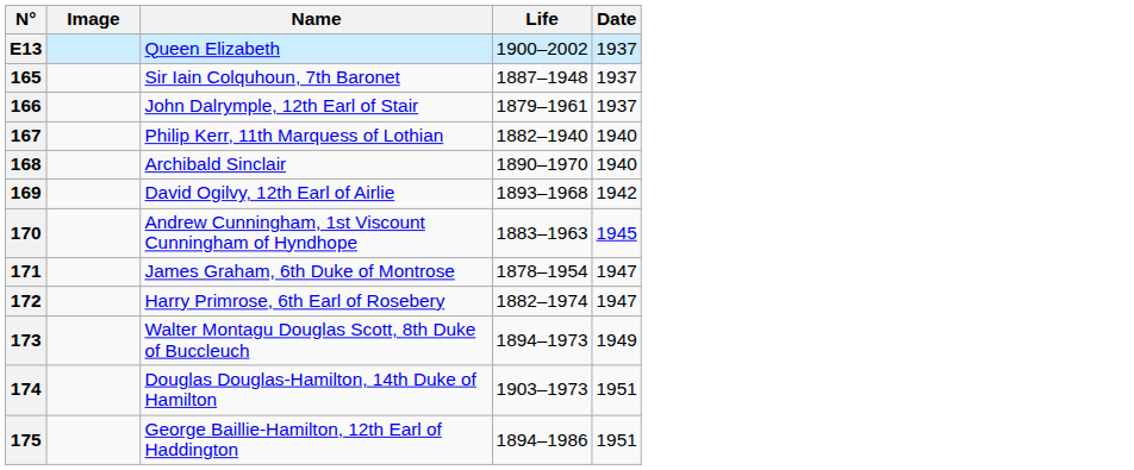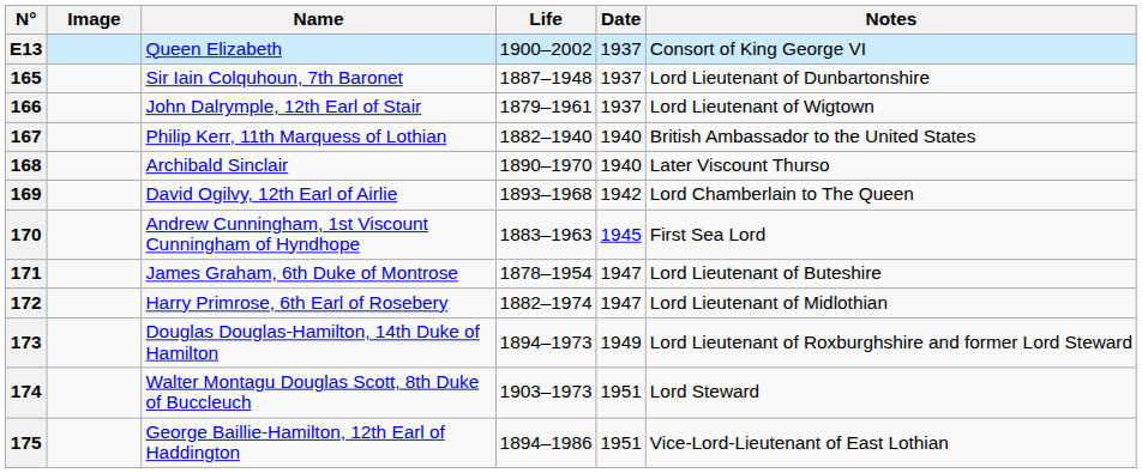+ column: Notes | Consort of King George VI | Lord Lieutenant of Dunbartonshire | Lord Lieutenant of Wigtown | British Ambassador to the United States | Later Viscount Thurso | Lord Chamberlain to The Queen | First Sea Lord | Lord Lieutenant of Buteshire | Lord Lieutenant of Midlothian | Lord Lieutenant of Roxburghshire and former Lord Steward | Lord Steward | Vice-Lord-Lieutenant of East Lothian
173 | Name: Walter Montagu Douglas Scott, 8th Duke of Buccleuch -> Douglas Douglas-Hamilton, 14th Duke of Hamilton
174 | Name: Douglas Douglas-Hamilton, 14th Duke of Hamilton -> Walter Montagu Douglas Scott, 8th Duke of Buccleuch
